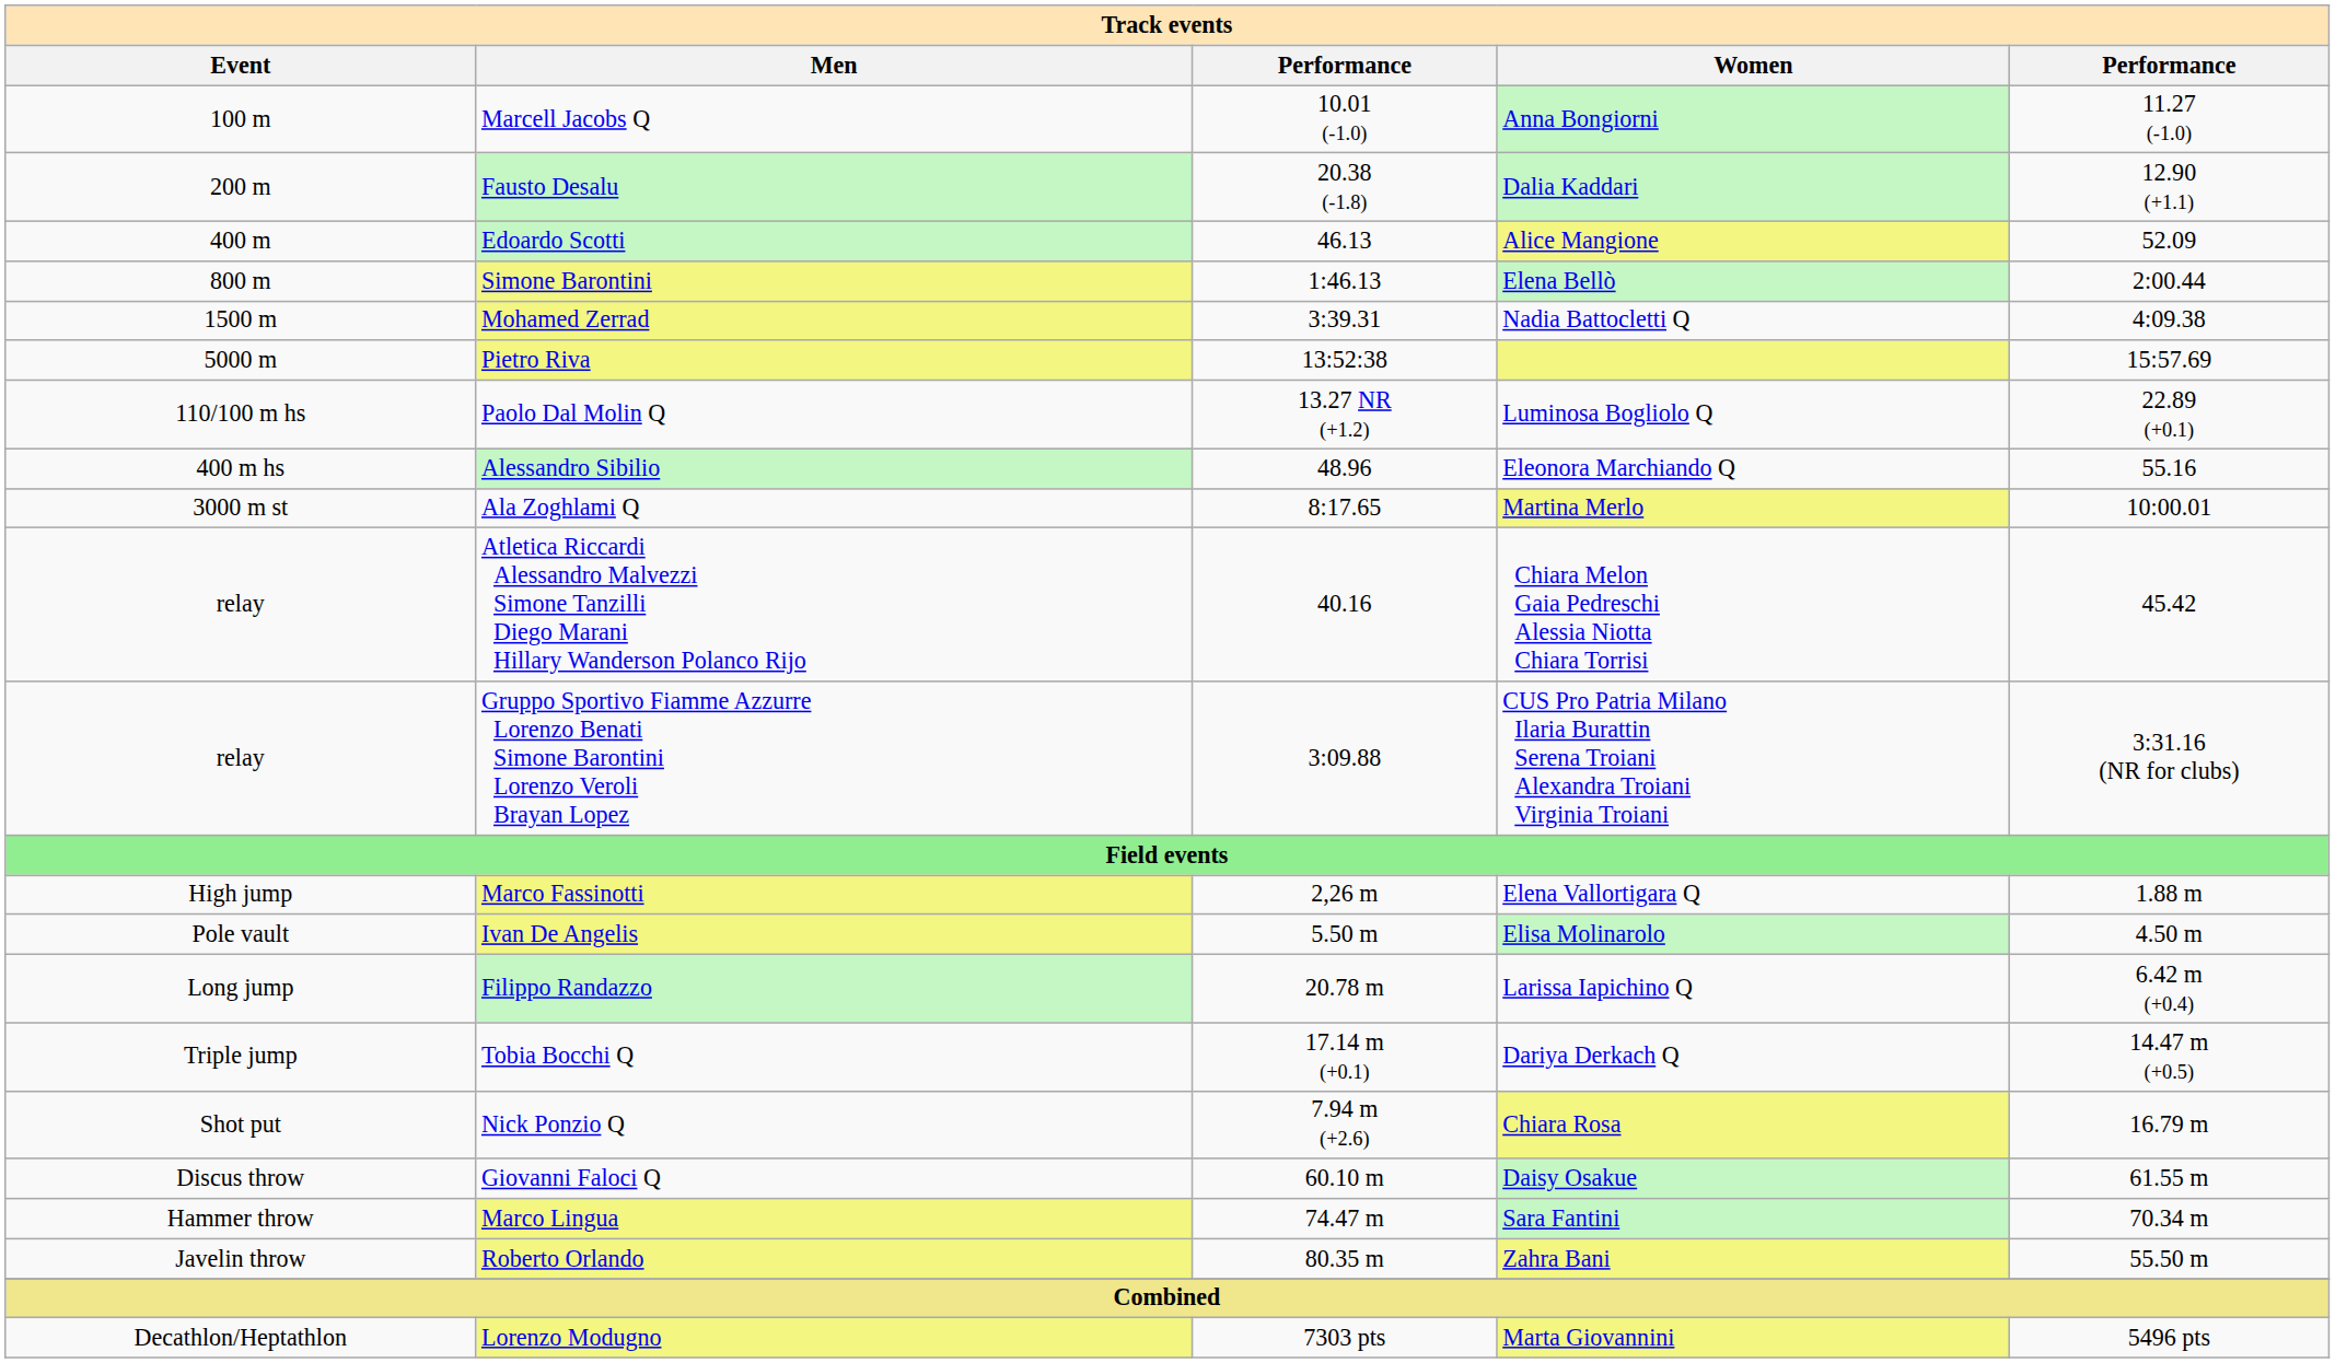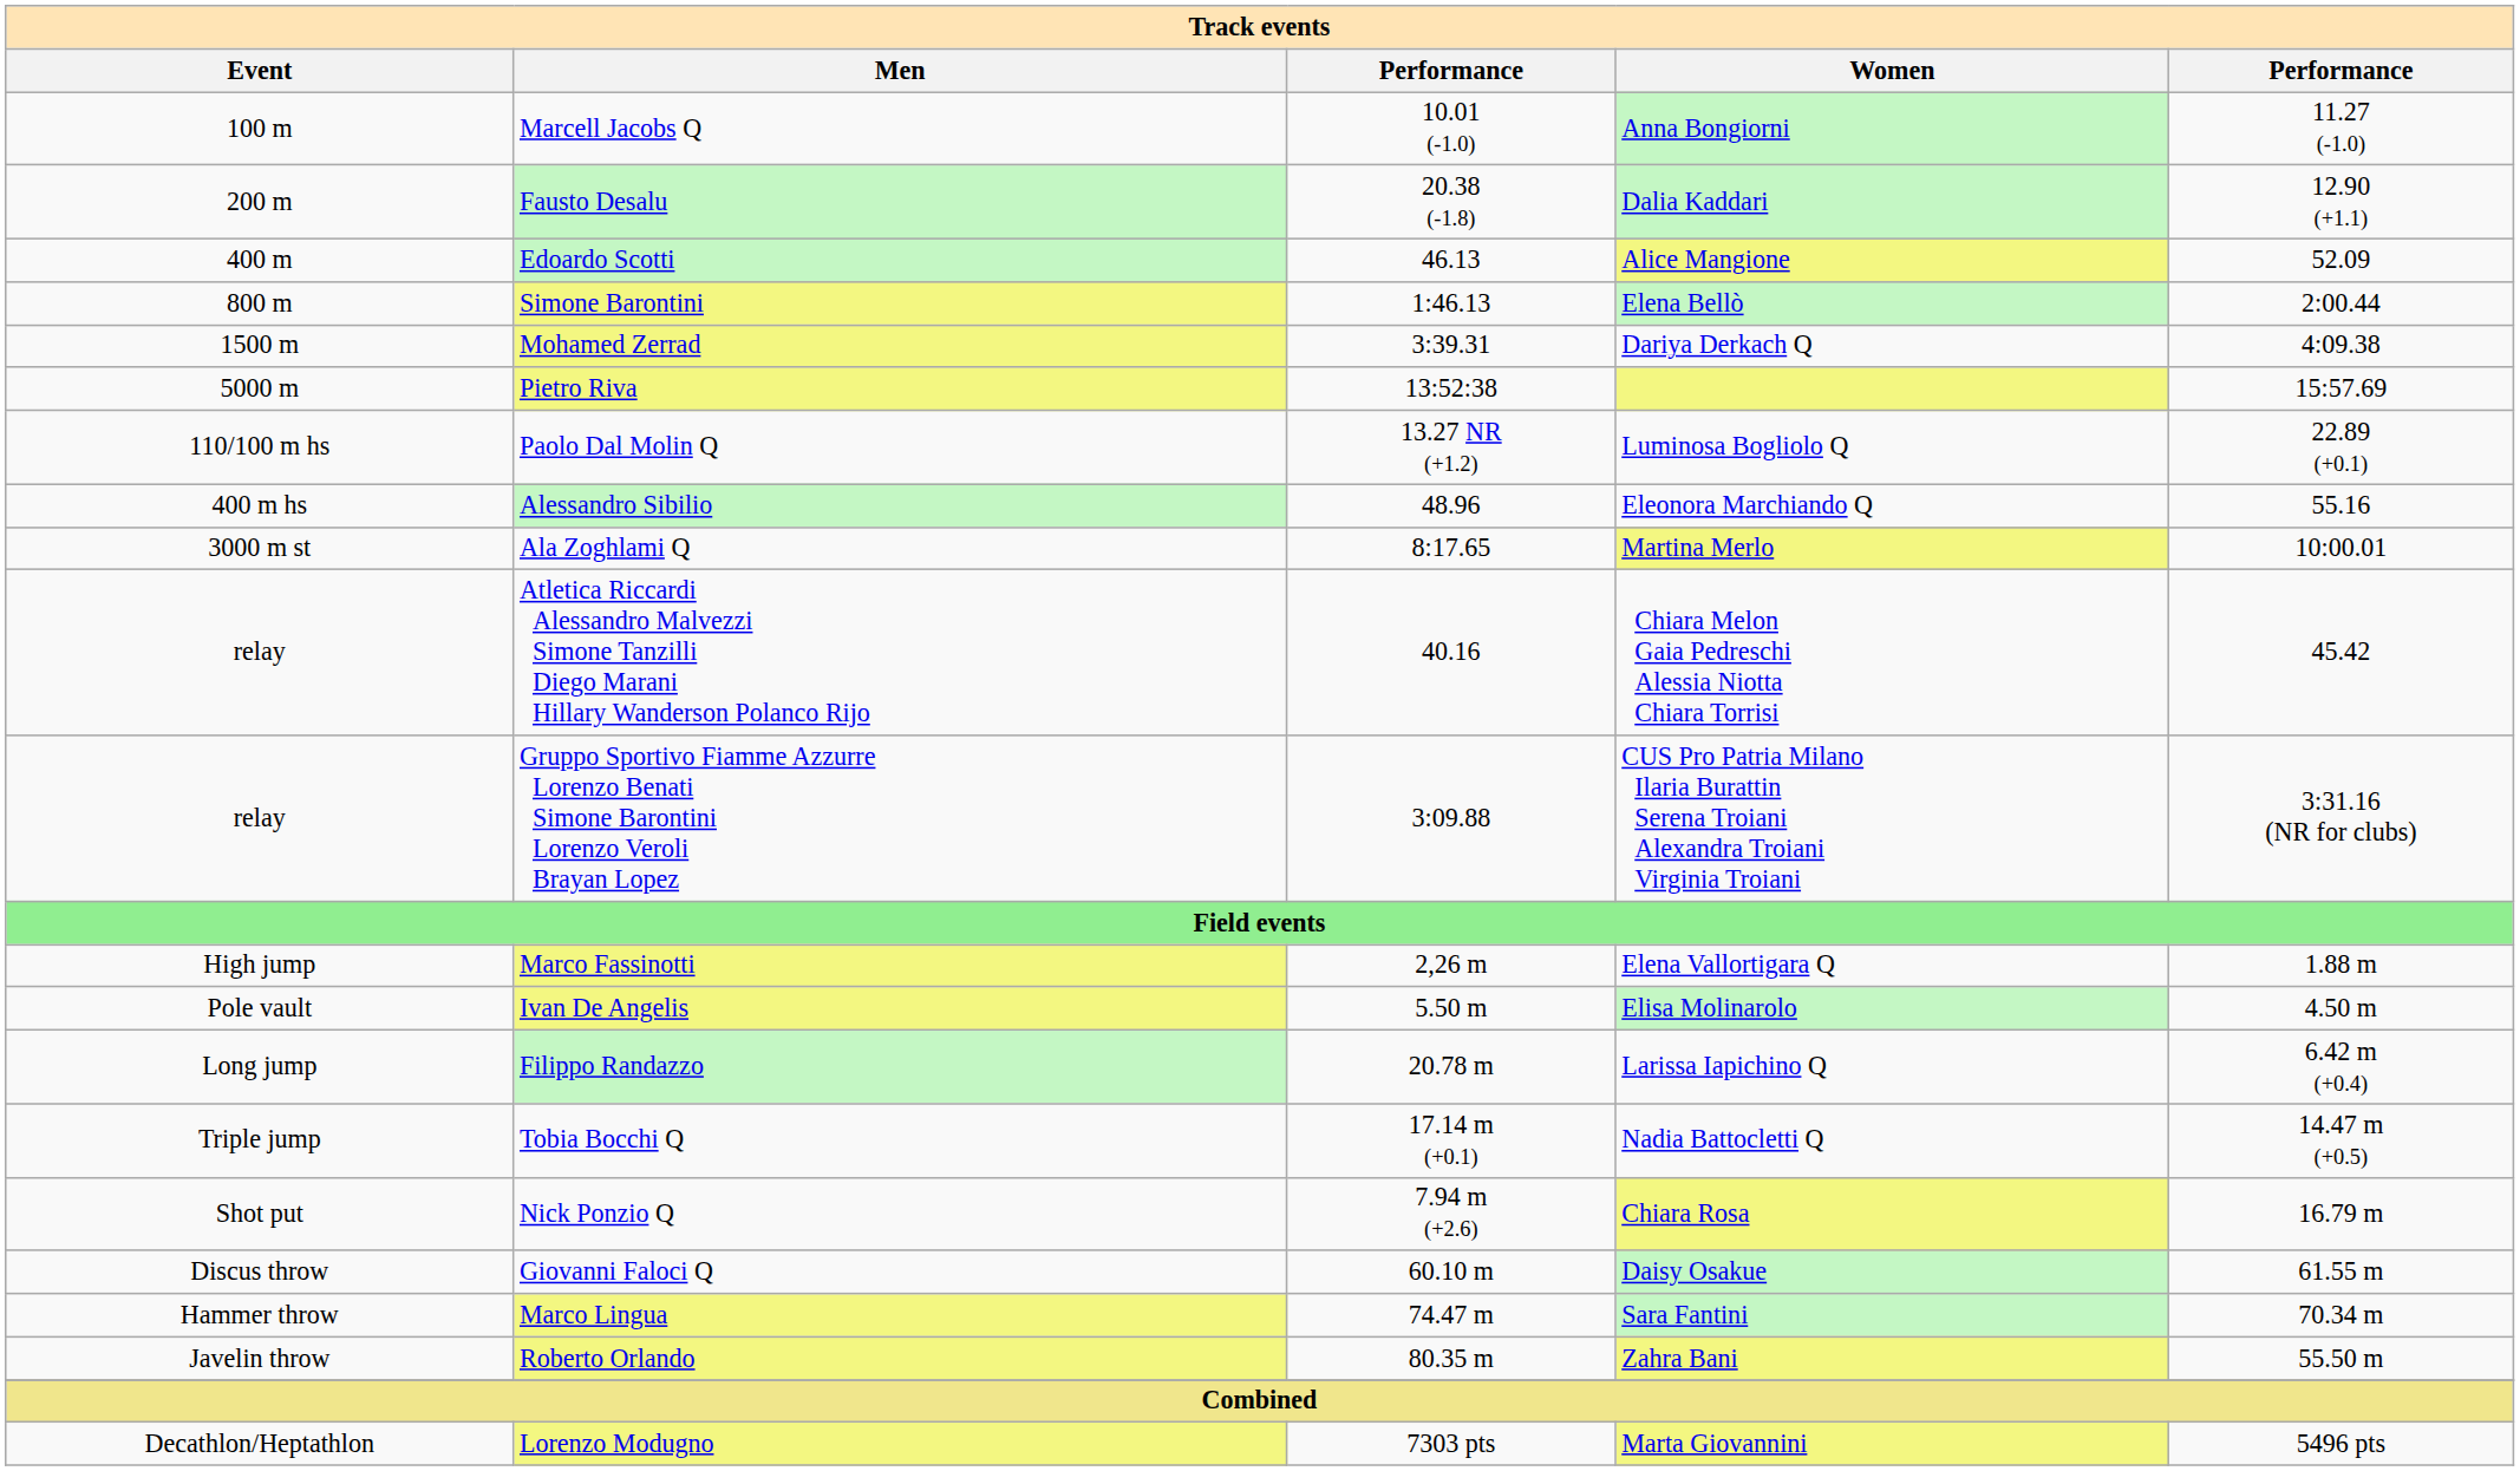Mohamed Zerrad | Women: Nadia Battocletti Q -> Dariya Derkach Q
Tobia Bocchi Q | Women: Dariya Derkach Q -> Nadia Battocletti Q
